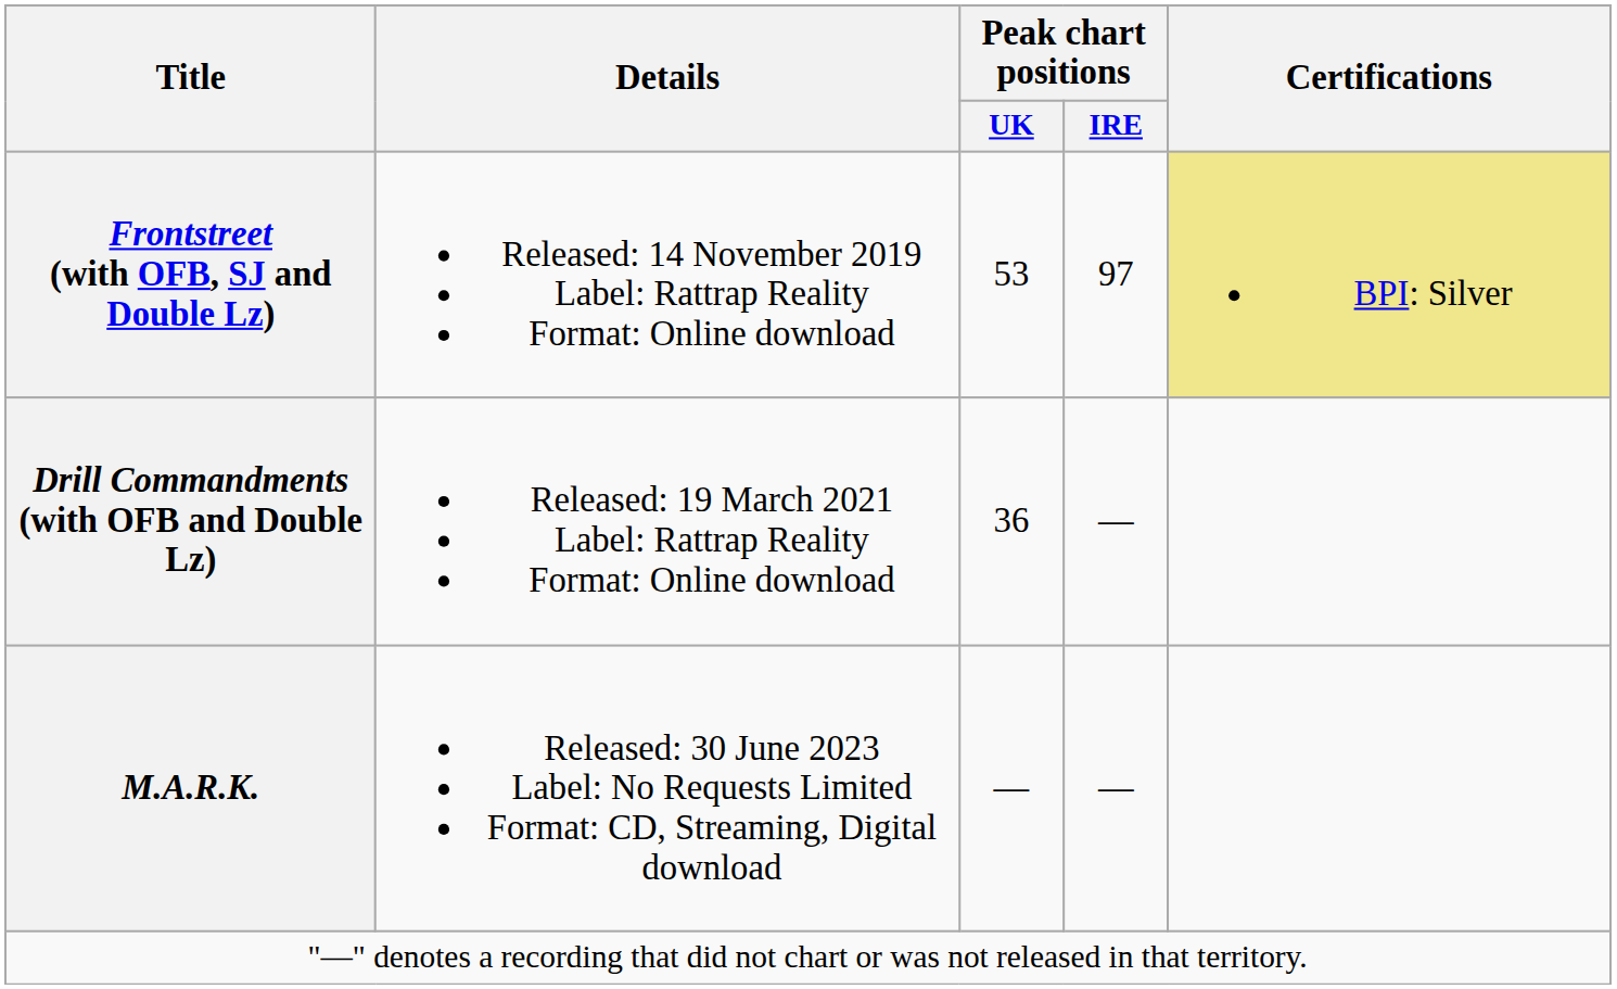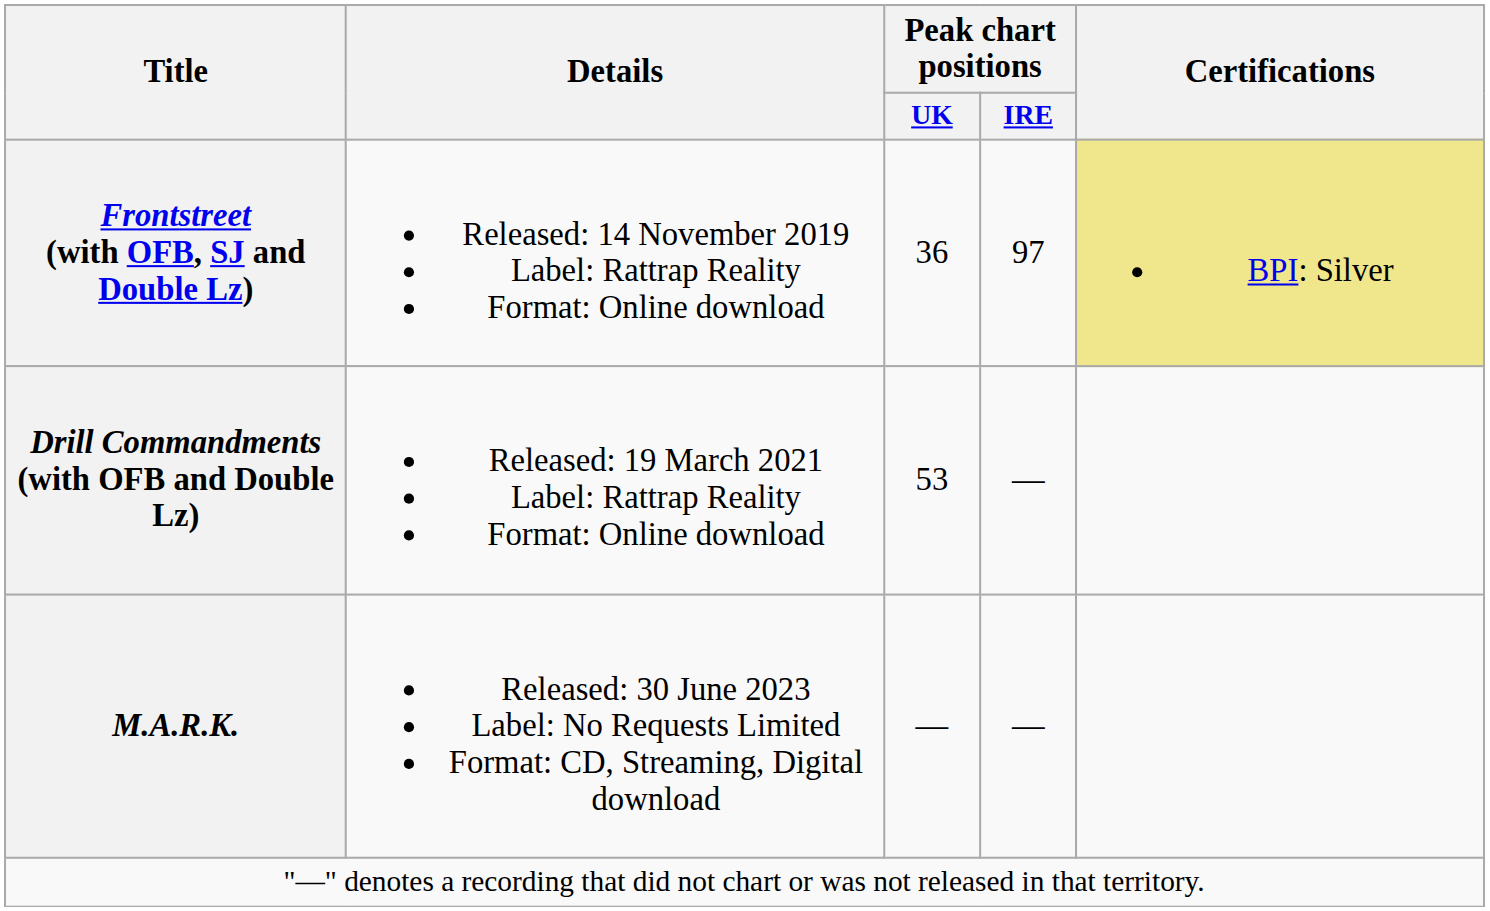Frontstreet (with OFB, SJ and Double Lz) | Peak chart positions / UK: 53 -> 36
Drill Commandments (with OFB and Double Lz) | Peak chart positions / UK: 36 -> 53
